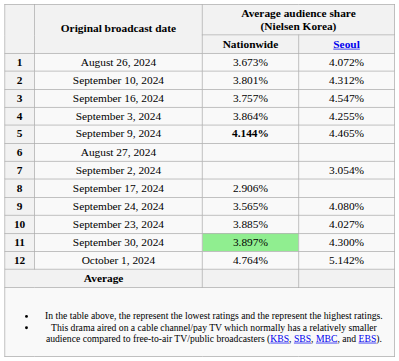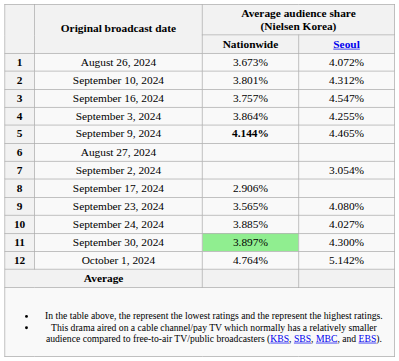9 | Original broadcast date: September 24, 2024 -> September 23, 2024
10 | Original broadcast date: September 23, 2024 -> September 24, 2024
